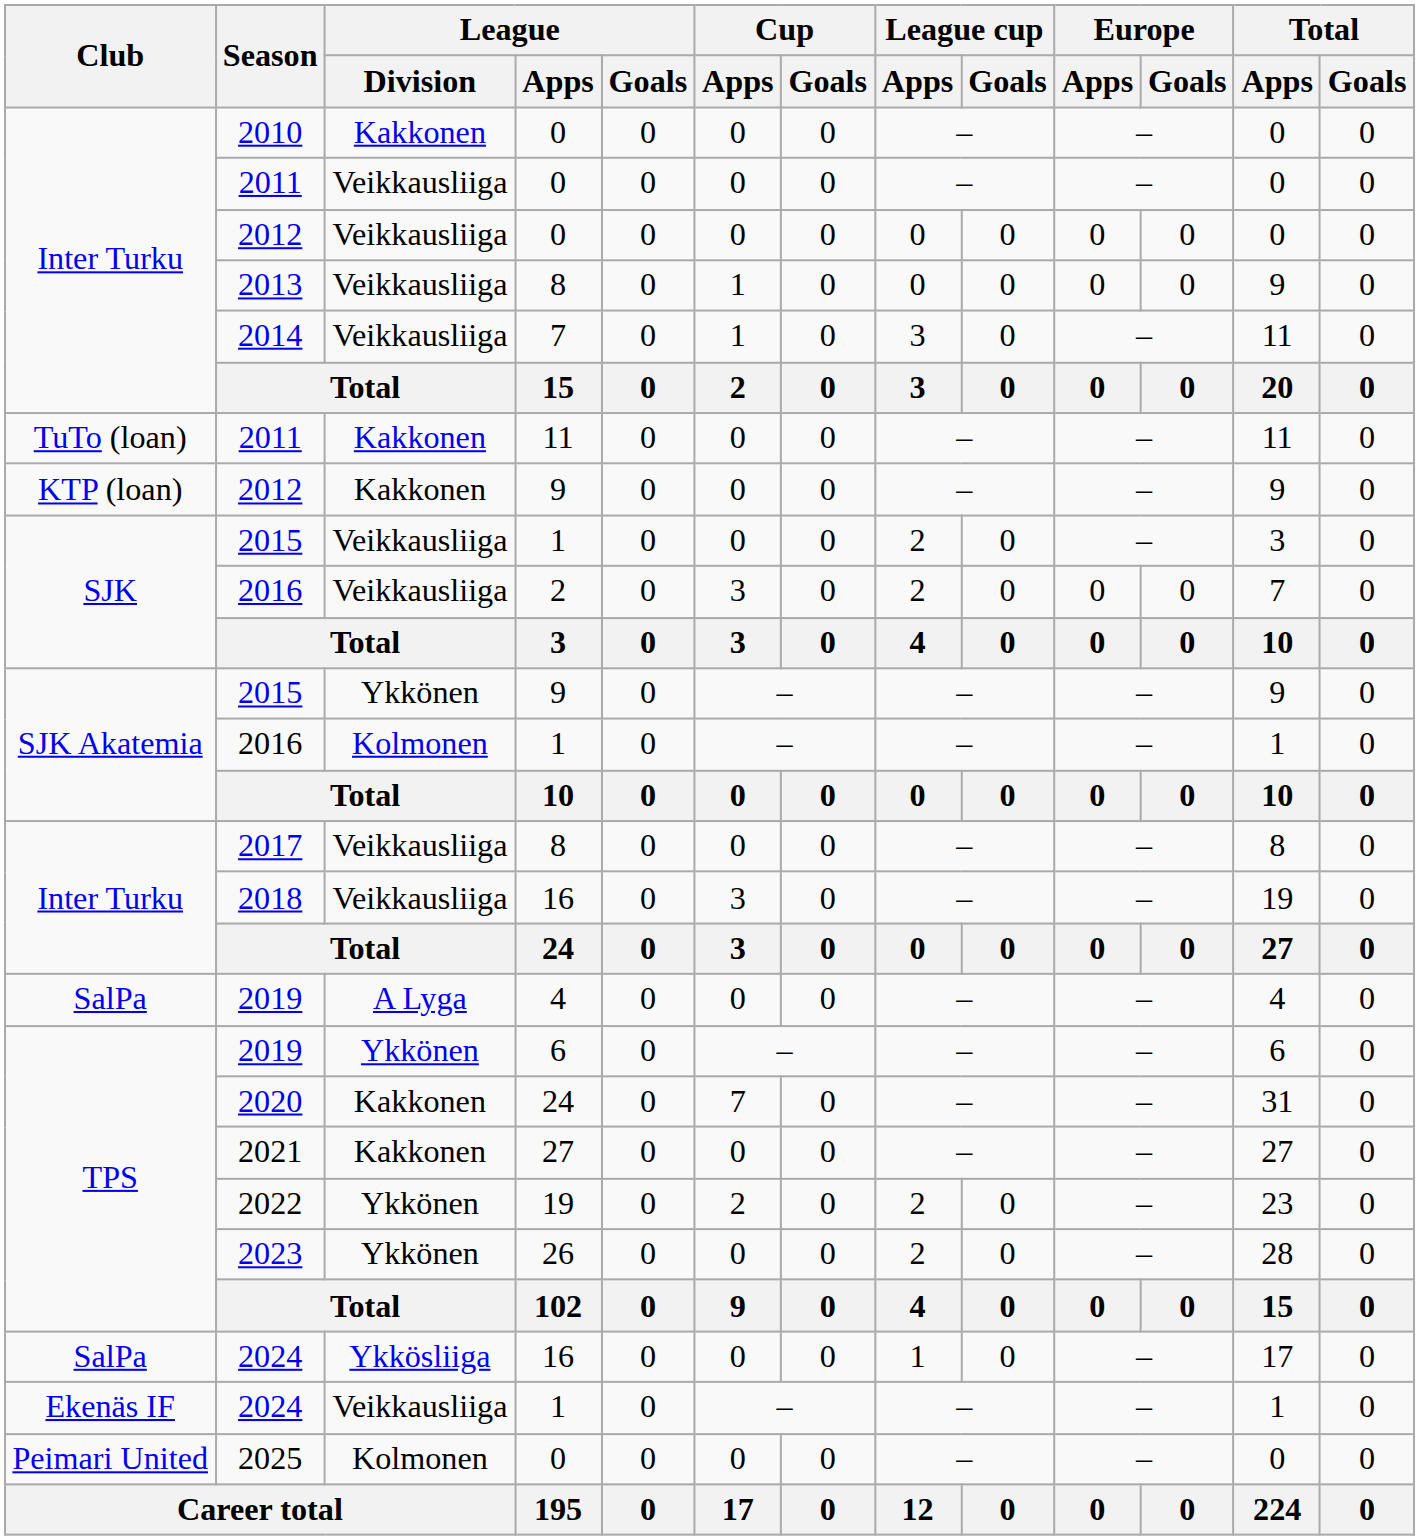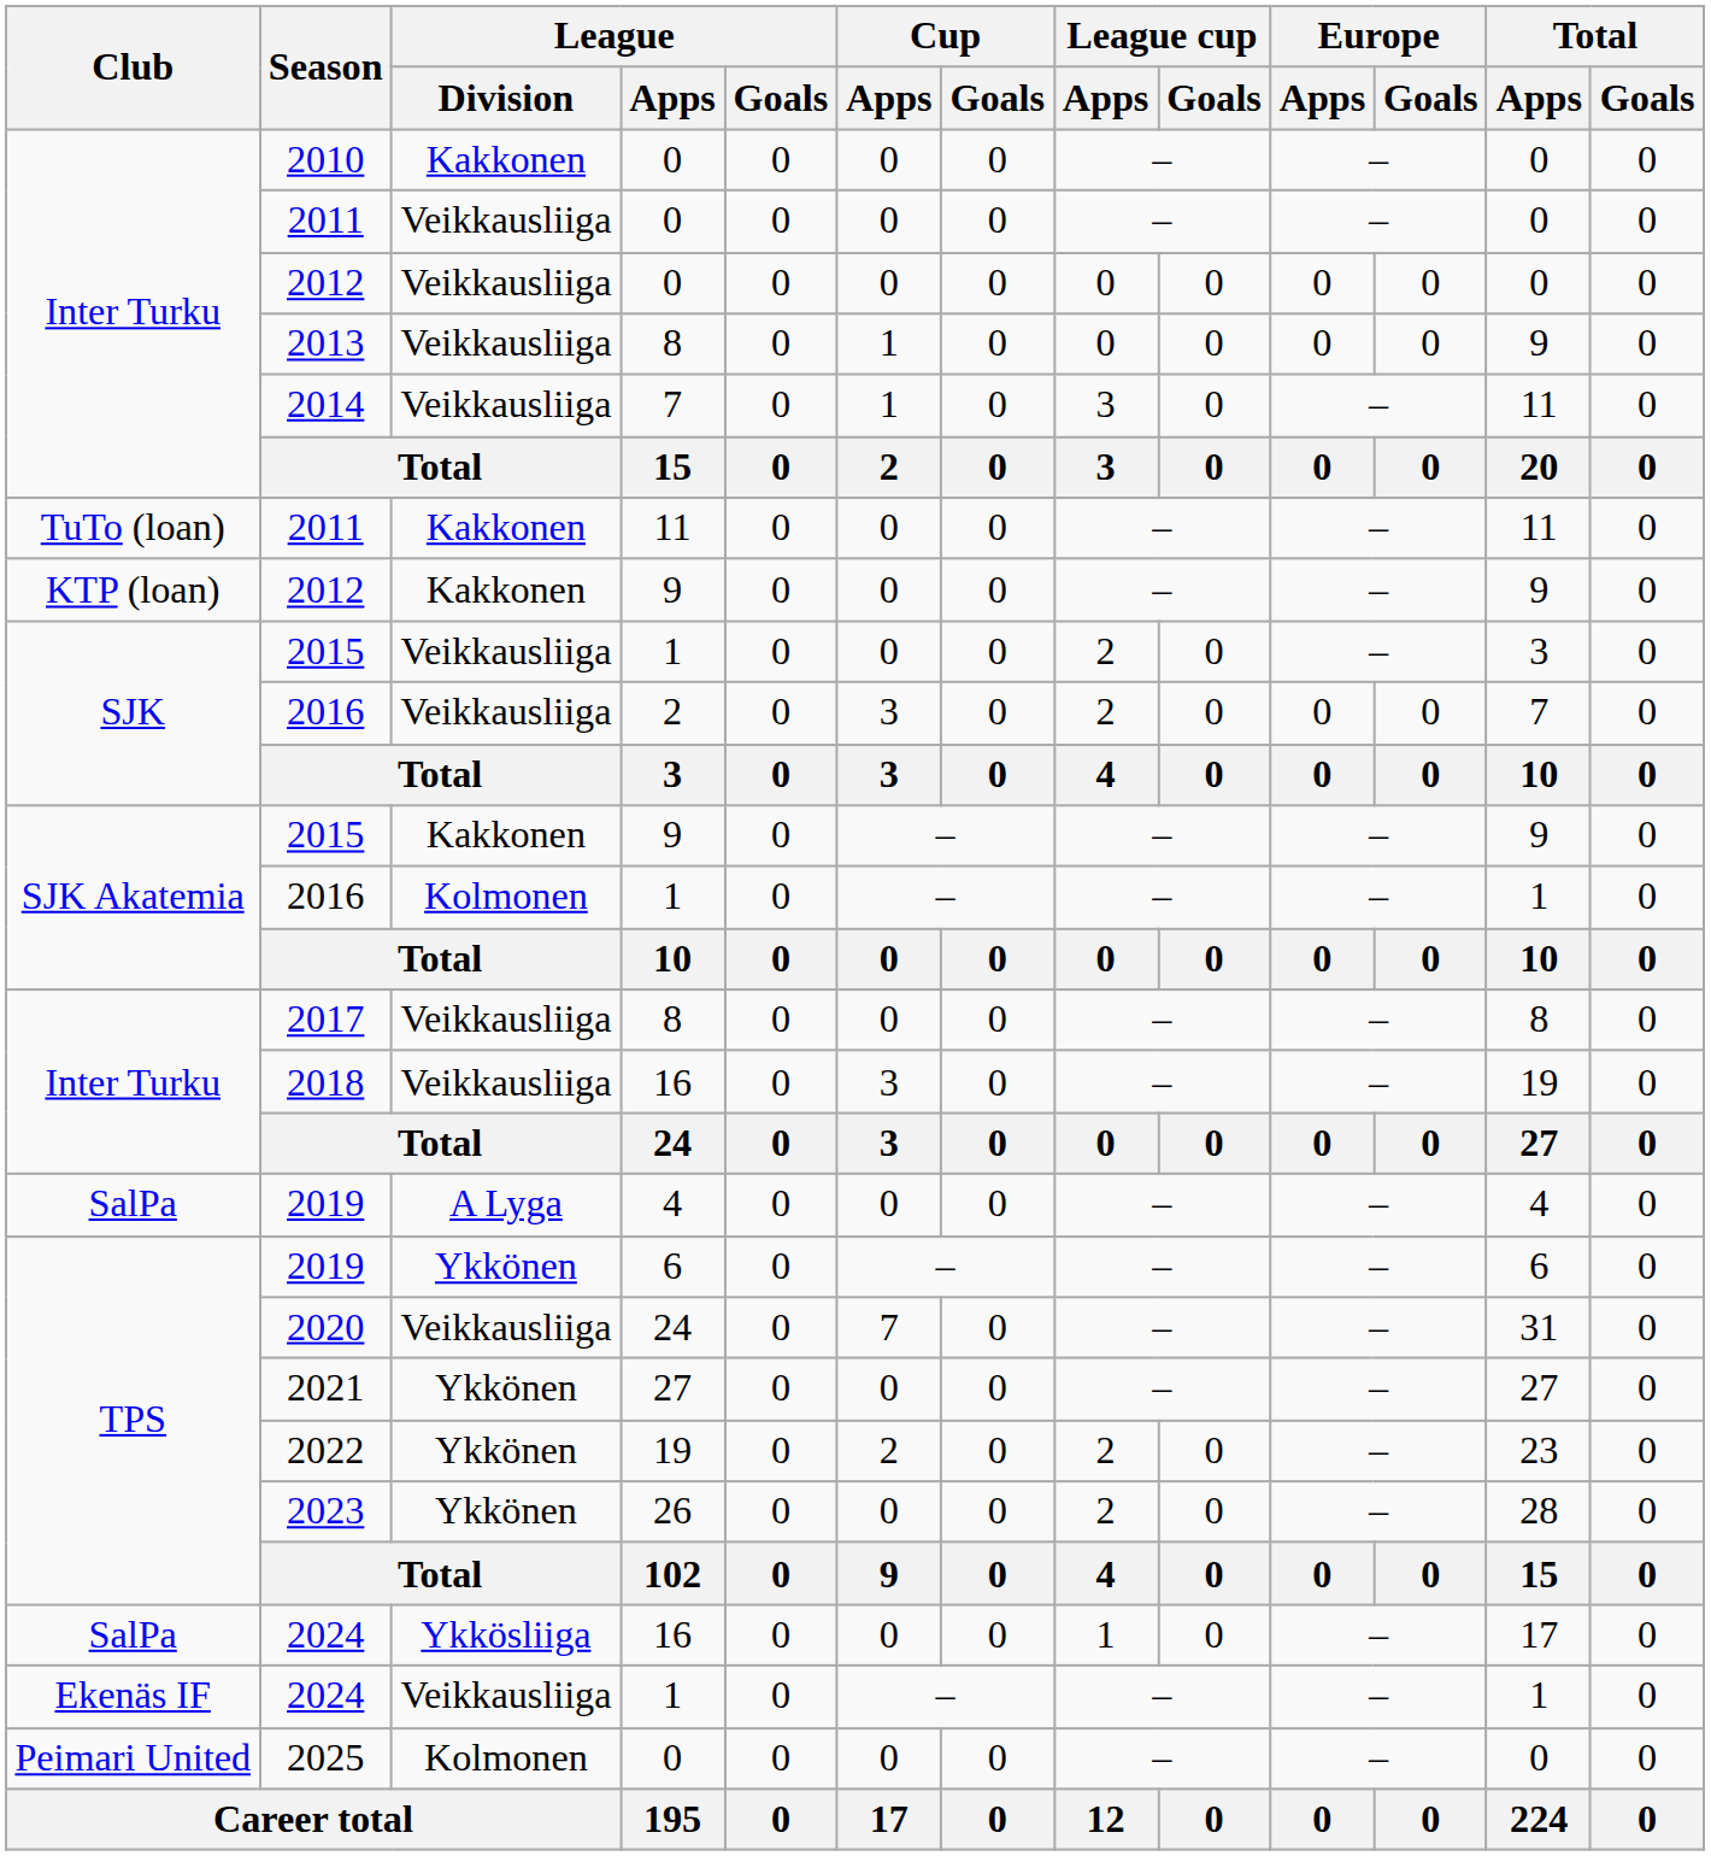2015 / 9 | League / Division: Ykkönen -> Kakkonen
2020 | League / Division: Kakkonen -> Veikkausliiga
2021 | League / Division: Kakkonen -> Ykkönen
